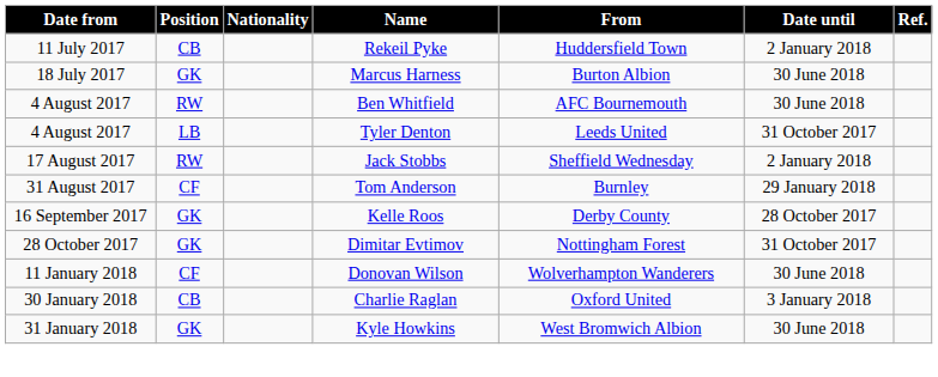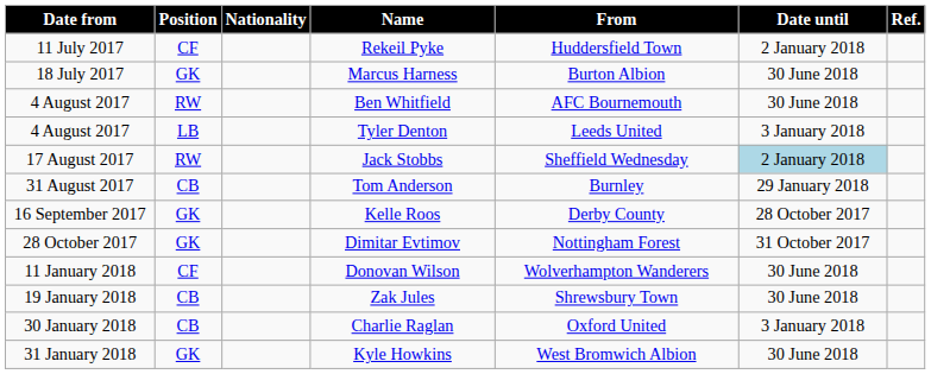Rekeil Pyke | Position: CB -> CF
Tyler Denton | Date until: 31 October 2017 -> 3 January 2018
Jack Stobbs | Date until: no background -> lightblue background
Tom Anderson | Position: CF -> CB
+ row: 19 January 2018 | CB | Zak Jules | Shrewsbury Town | 30 June 2018
